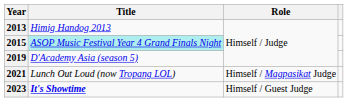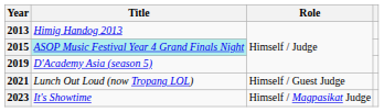2021 | Role: Himself / Magpasikat Judge -> Himself / Guest Judge
2023 | Title: bold -> normal
2023 | Role: Himself / Guest Judge -> Himself / Magpasikat Judge
